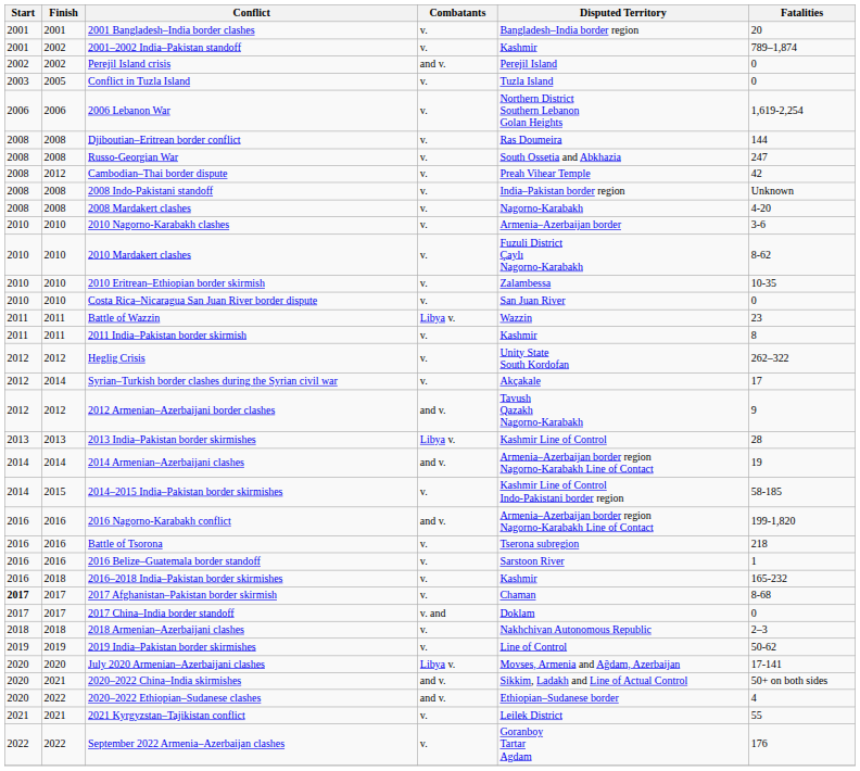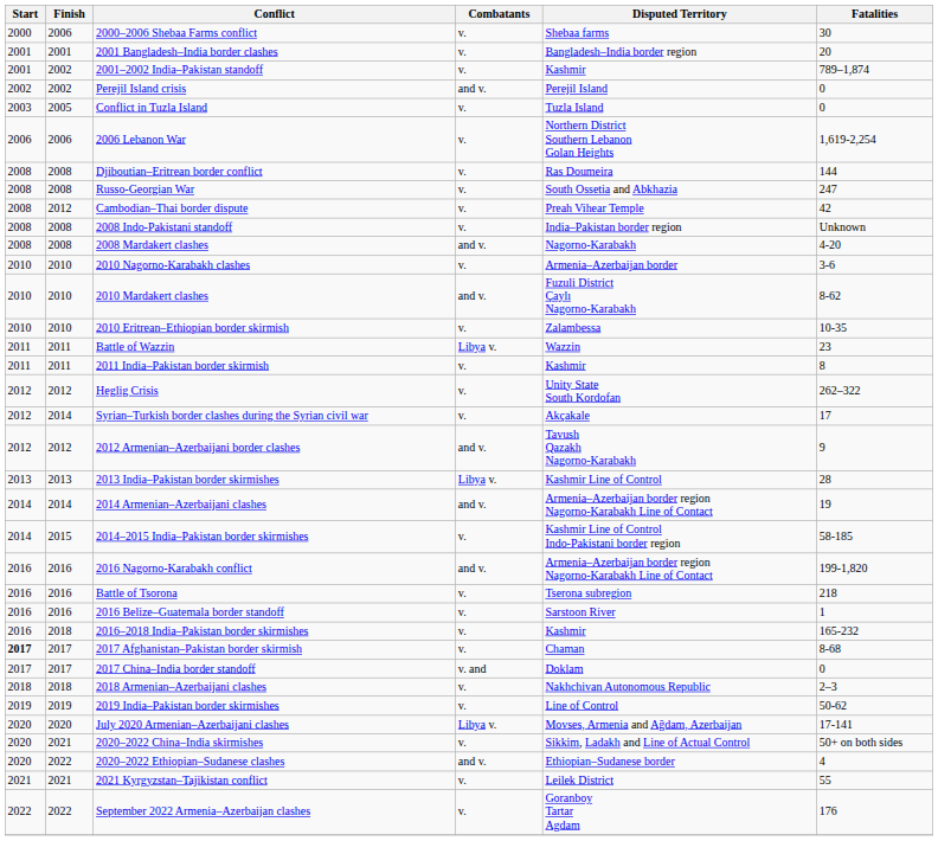+ row: 2000 | 2006 | 2000–2006 Shebaa Farms conflict | v. | Shebaa farms | 30
2008 Mardakert clashes | Combatants: v. -> and v.
2010 Mardakert clashes | Combatants: v. -> and v.
- row: 2010 | 2010 | Costa Rica–Nicaragua San Juan River border dispute | v. | San Juan River | 0
2020–2022 China–India skirmishes | Combatants: and v. -> v.
